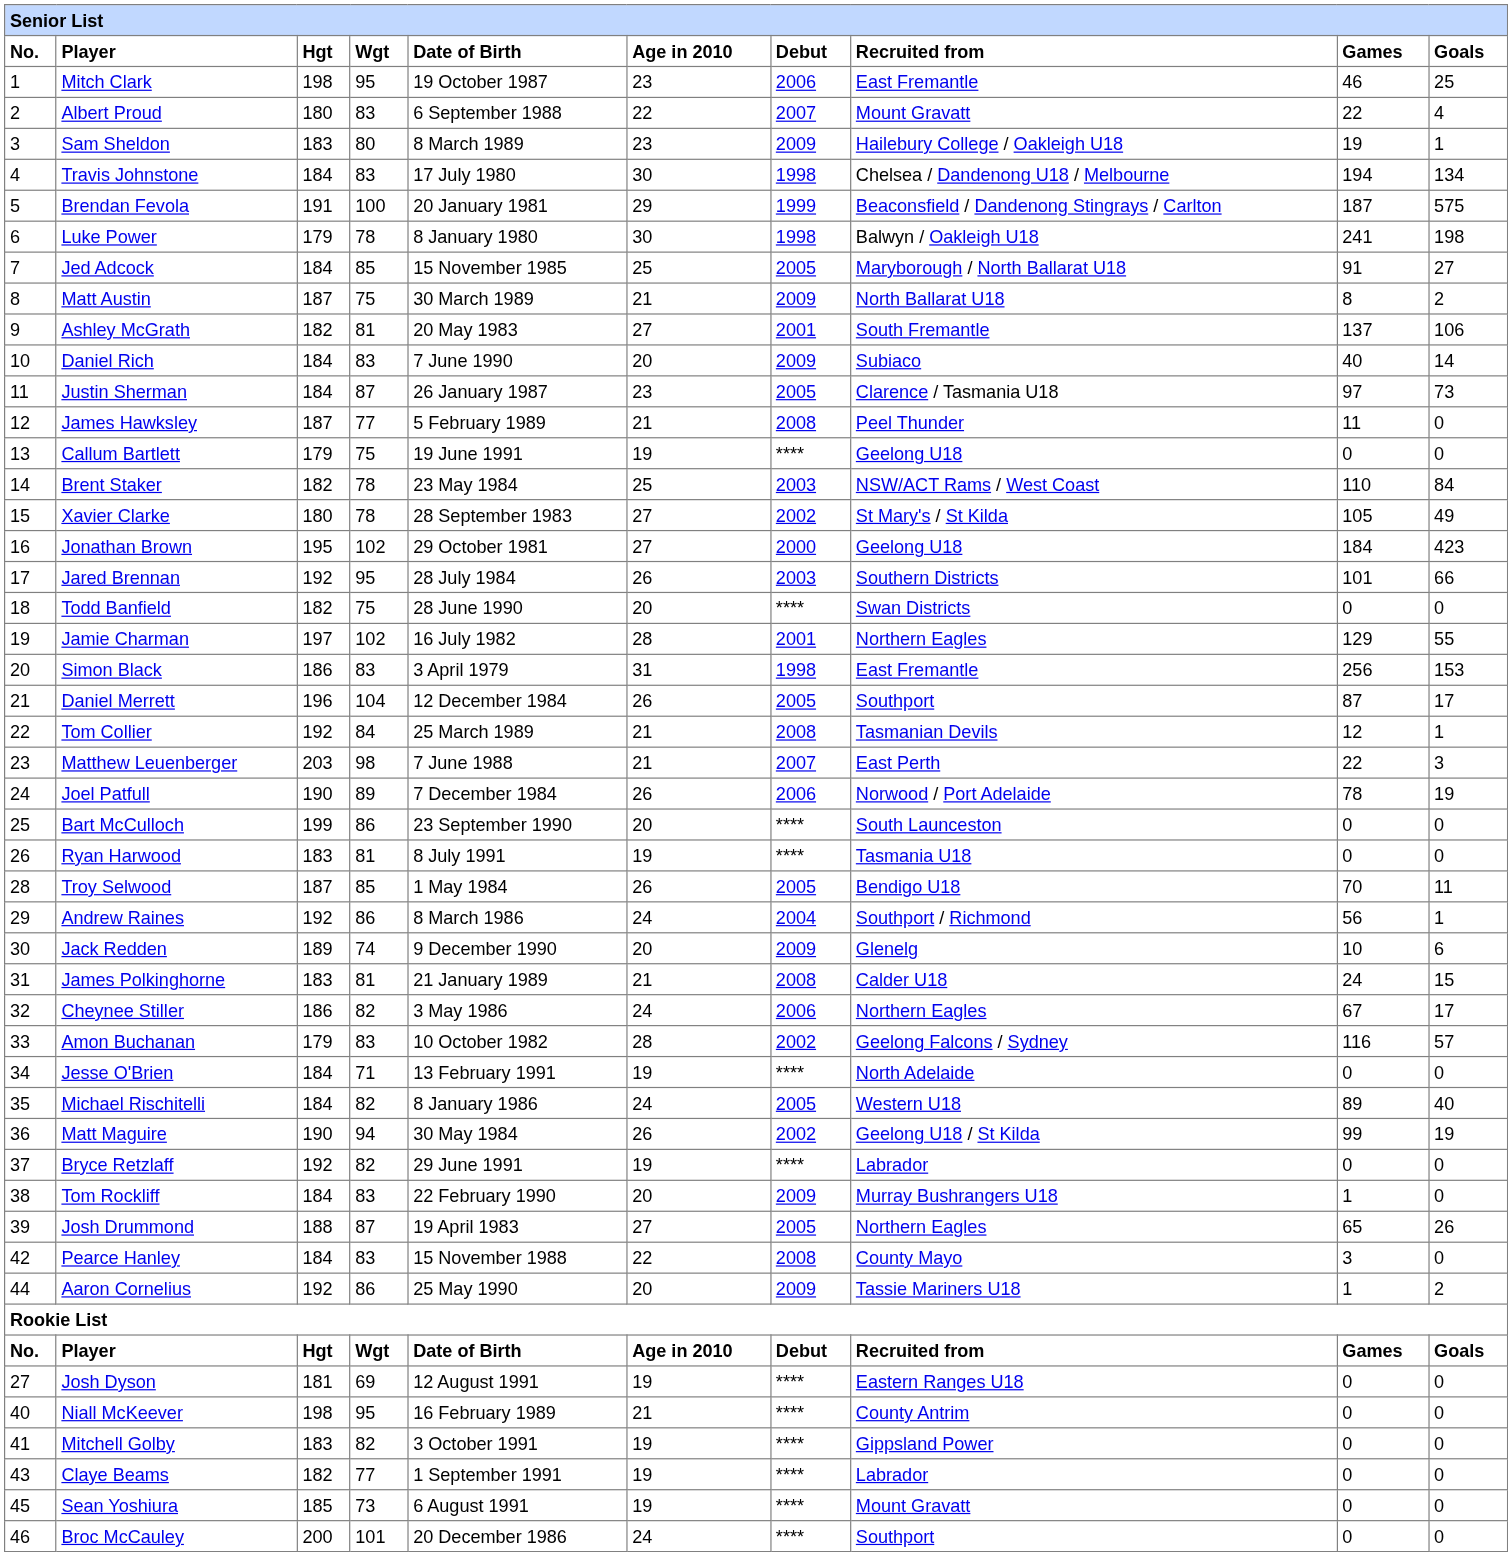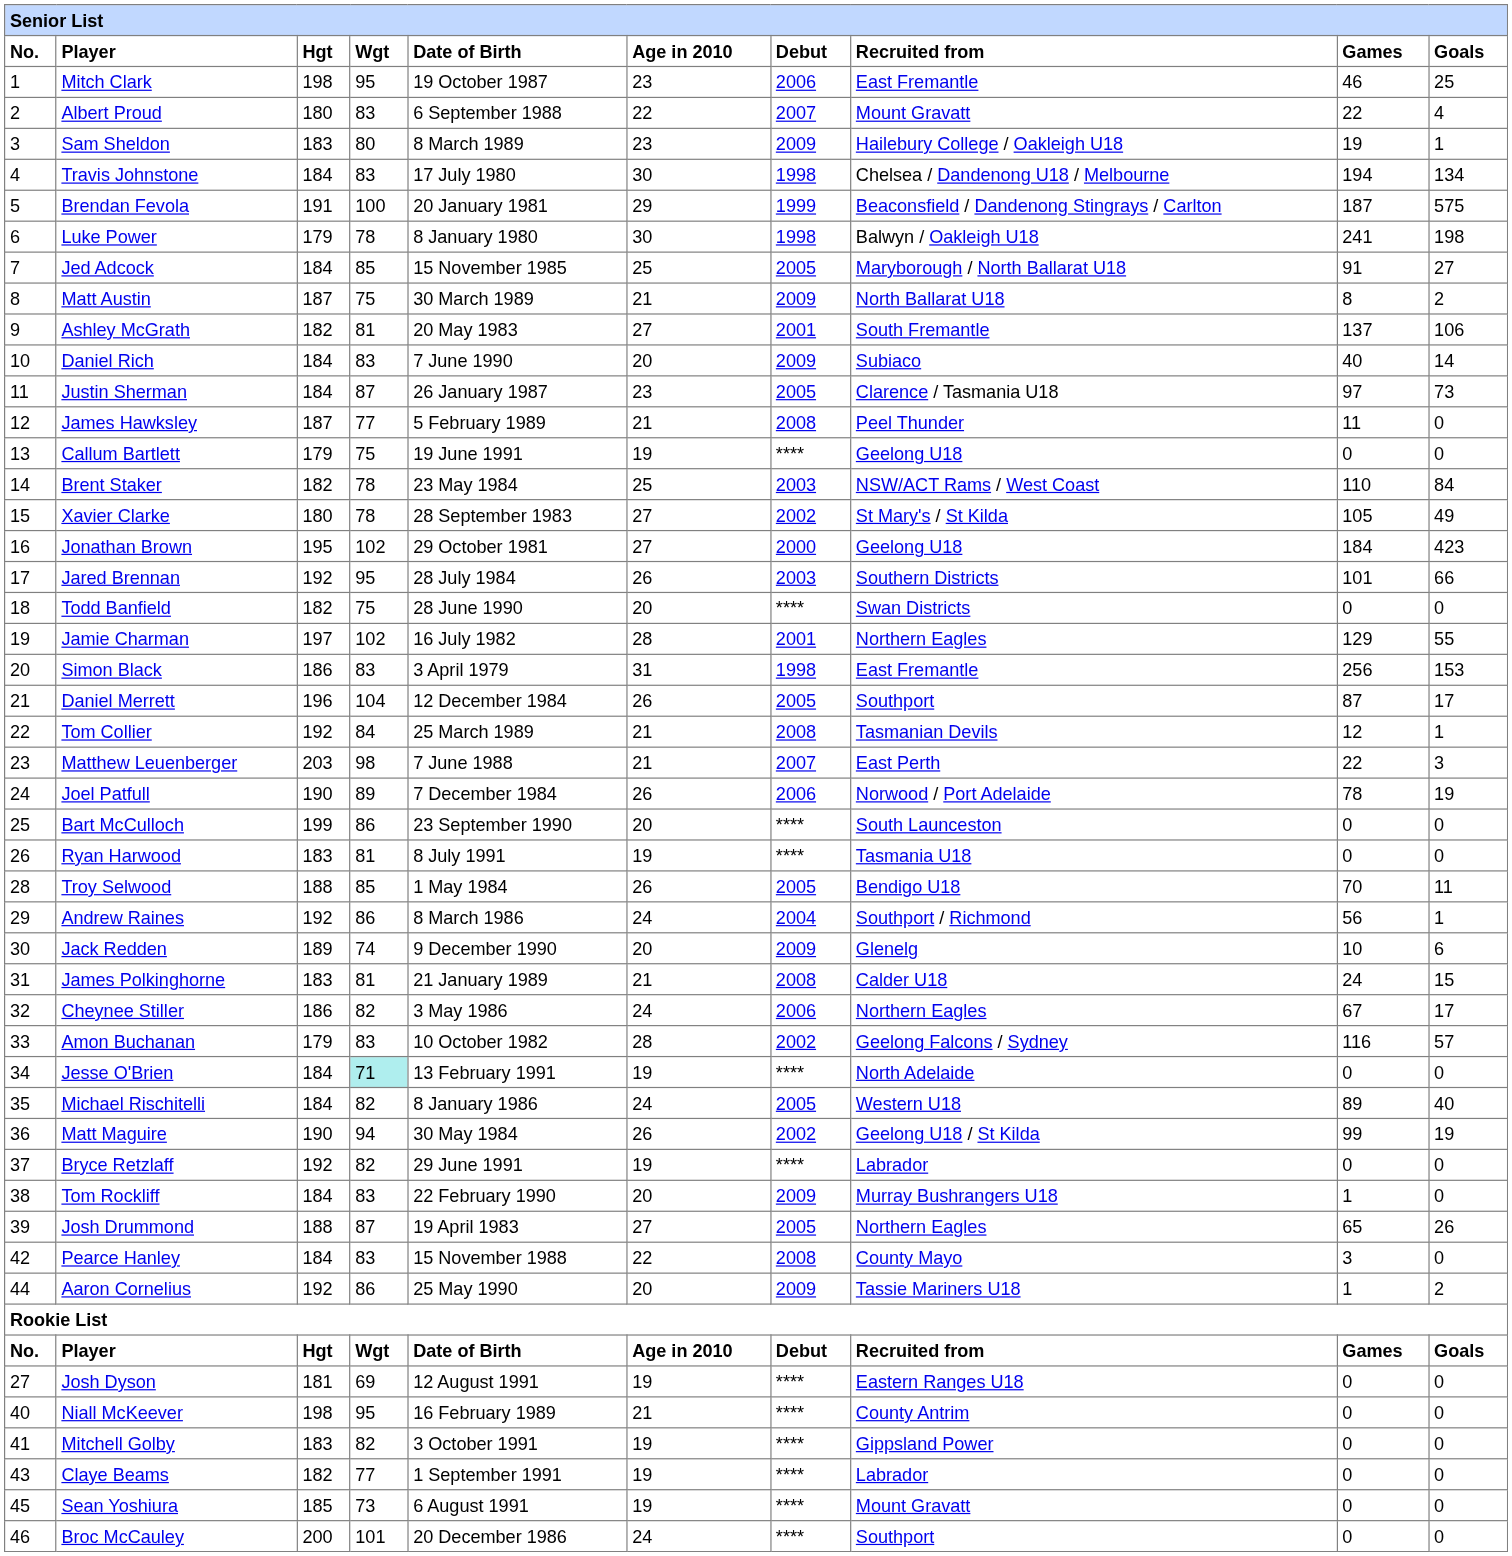Troy Selwood | Hgt: 187 -> 188
Jesse O'Brien | Wgt: no background -> paleturquoise background
